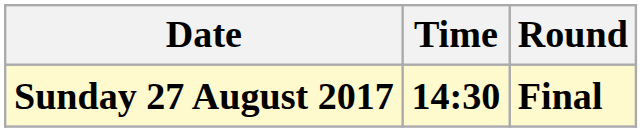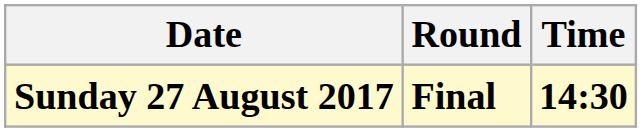columns swapped: Time <-> Round
